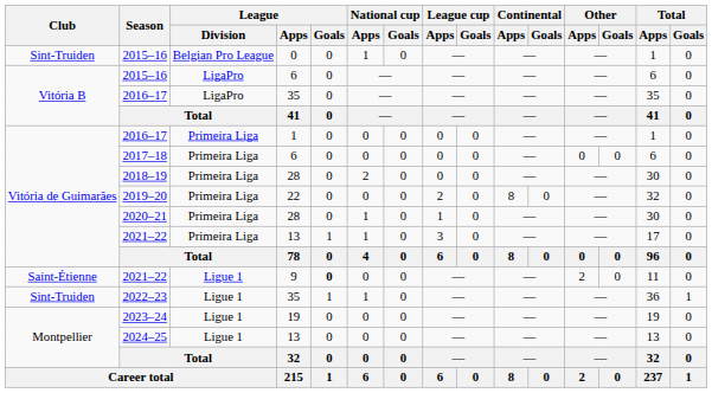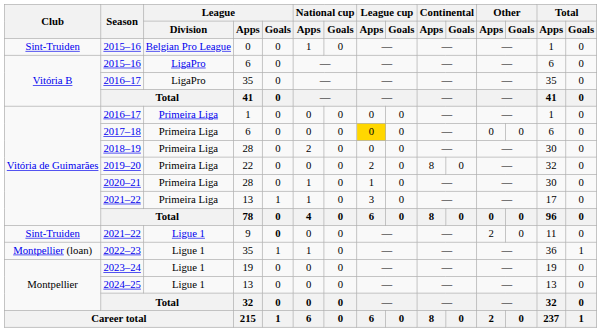2017–18 | League cup / Apps: no background -> gold background
2021–22 / 9 | Club: Saint-Étienne -> Sint-Truiden
2022–23 | Club: Sint-Truiden -> Montpellier (loan)
